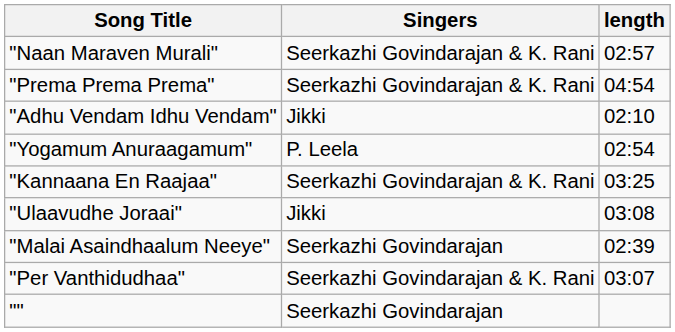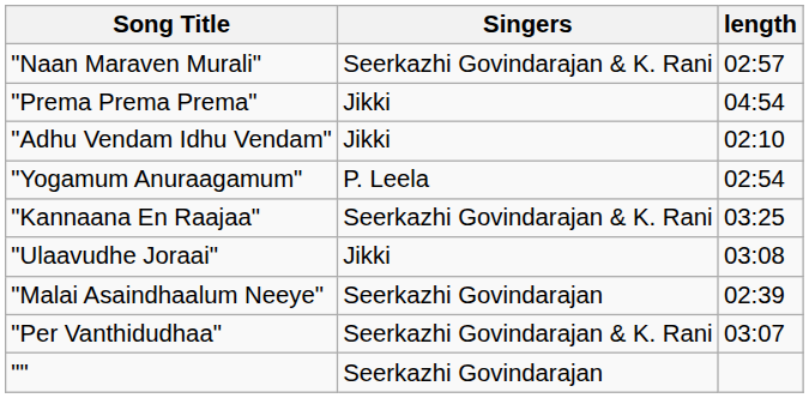"Prema Prema Prema" | Singers: Seerkazhi Govindarajan & K. Rani -> Jikki
